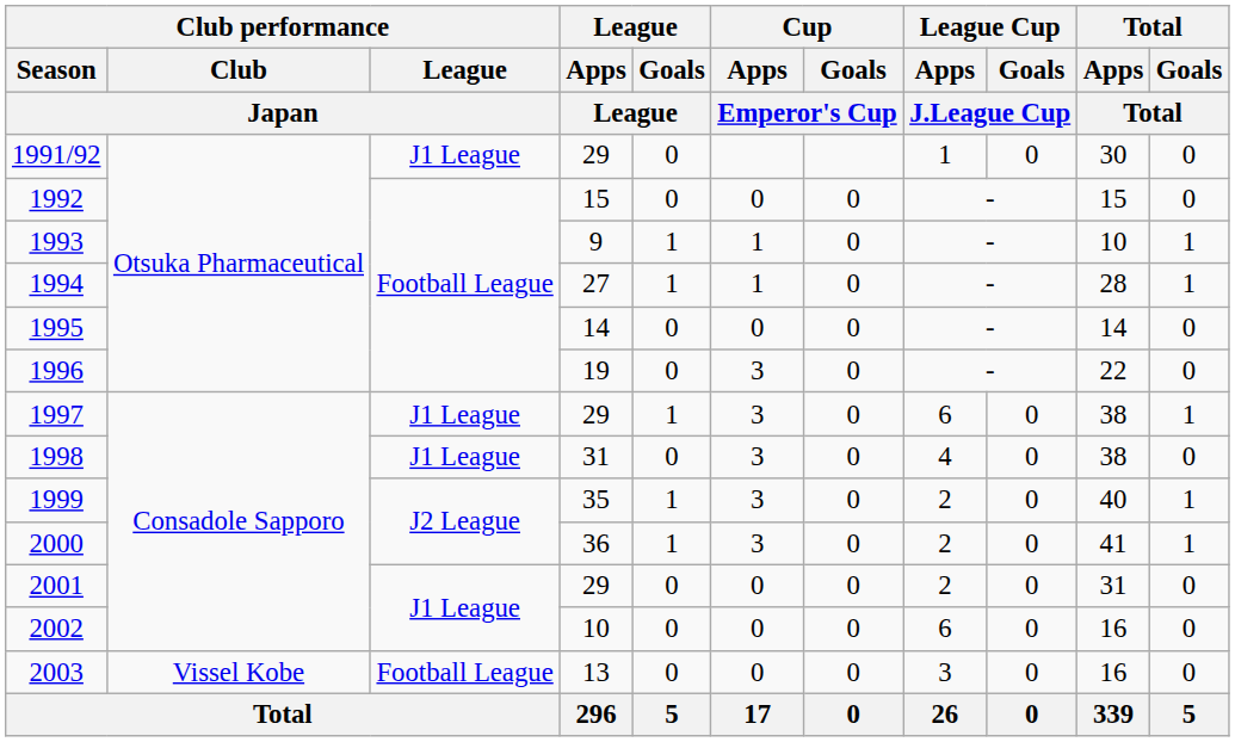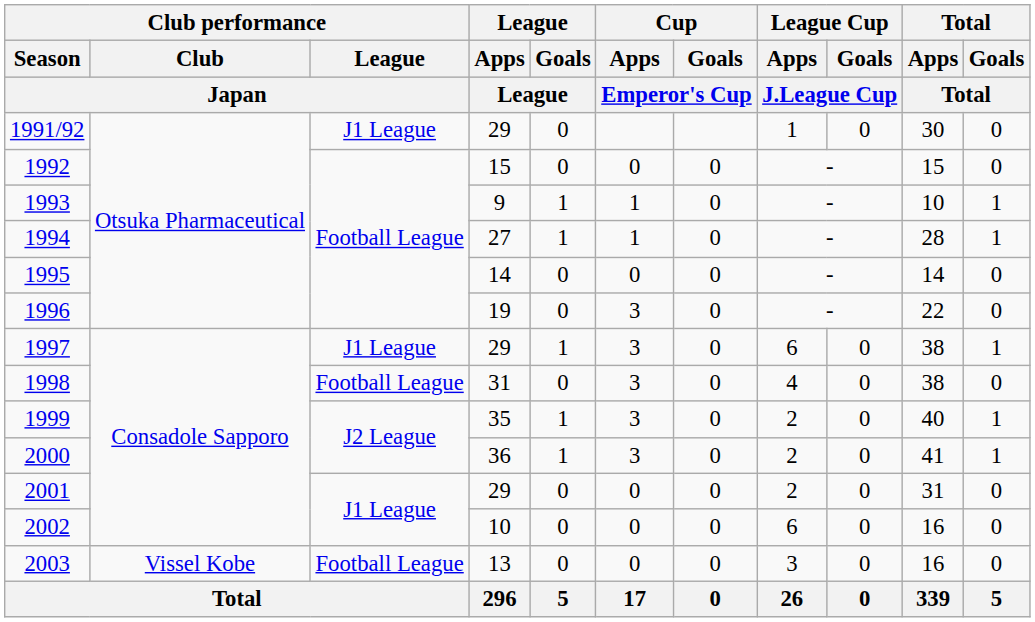1998 | Club performance / League / Japan: J1 League -> Football League
